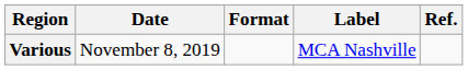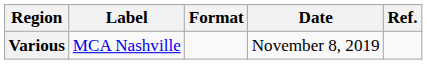columns swapped: Date <-> Label
